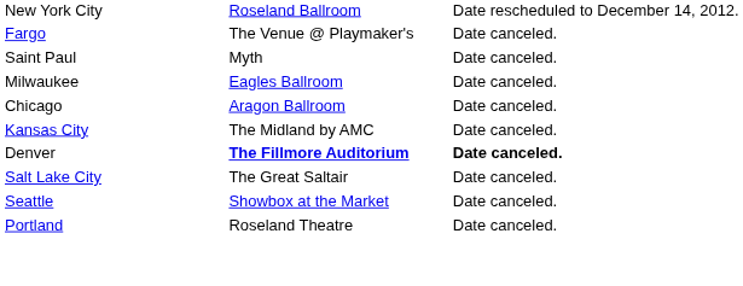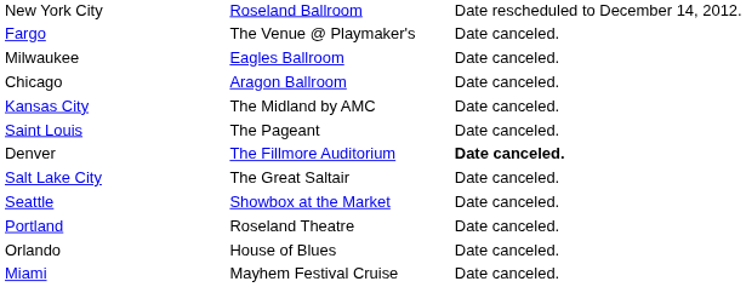- row: Saint Paul | Myth | Date canceled.
+ row: Saint Louis | The Pageant | Date canceled.
Denver | column 3: bold -> normal
+ row: Orlando | House of Blues | Date canceled.
+ row: Miami | Mayhem Festival Cruise | Date canceled.
